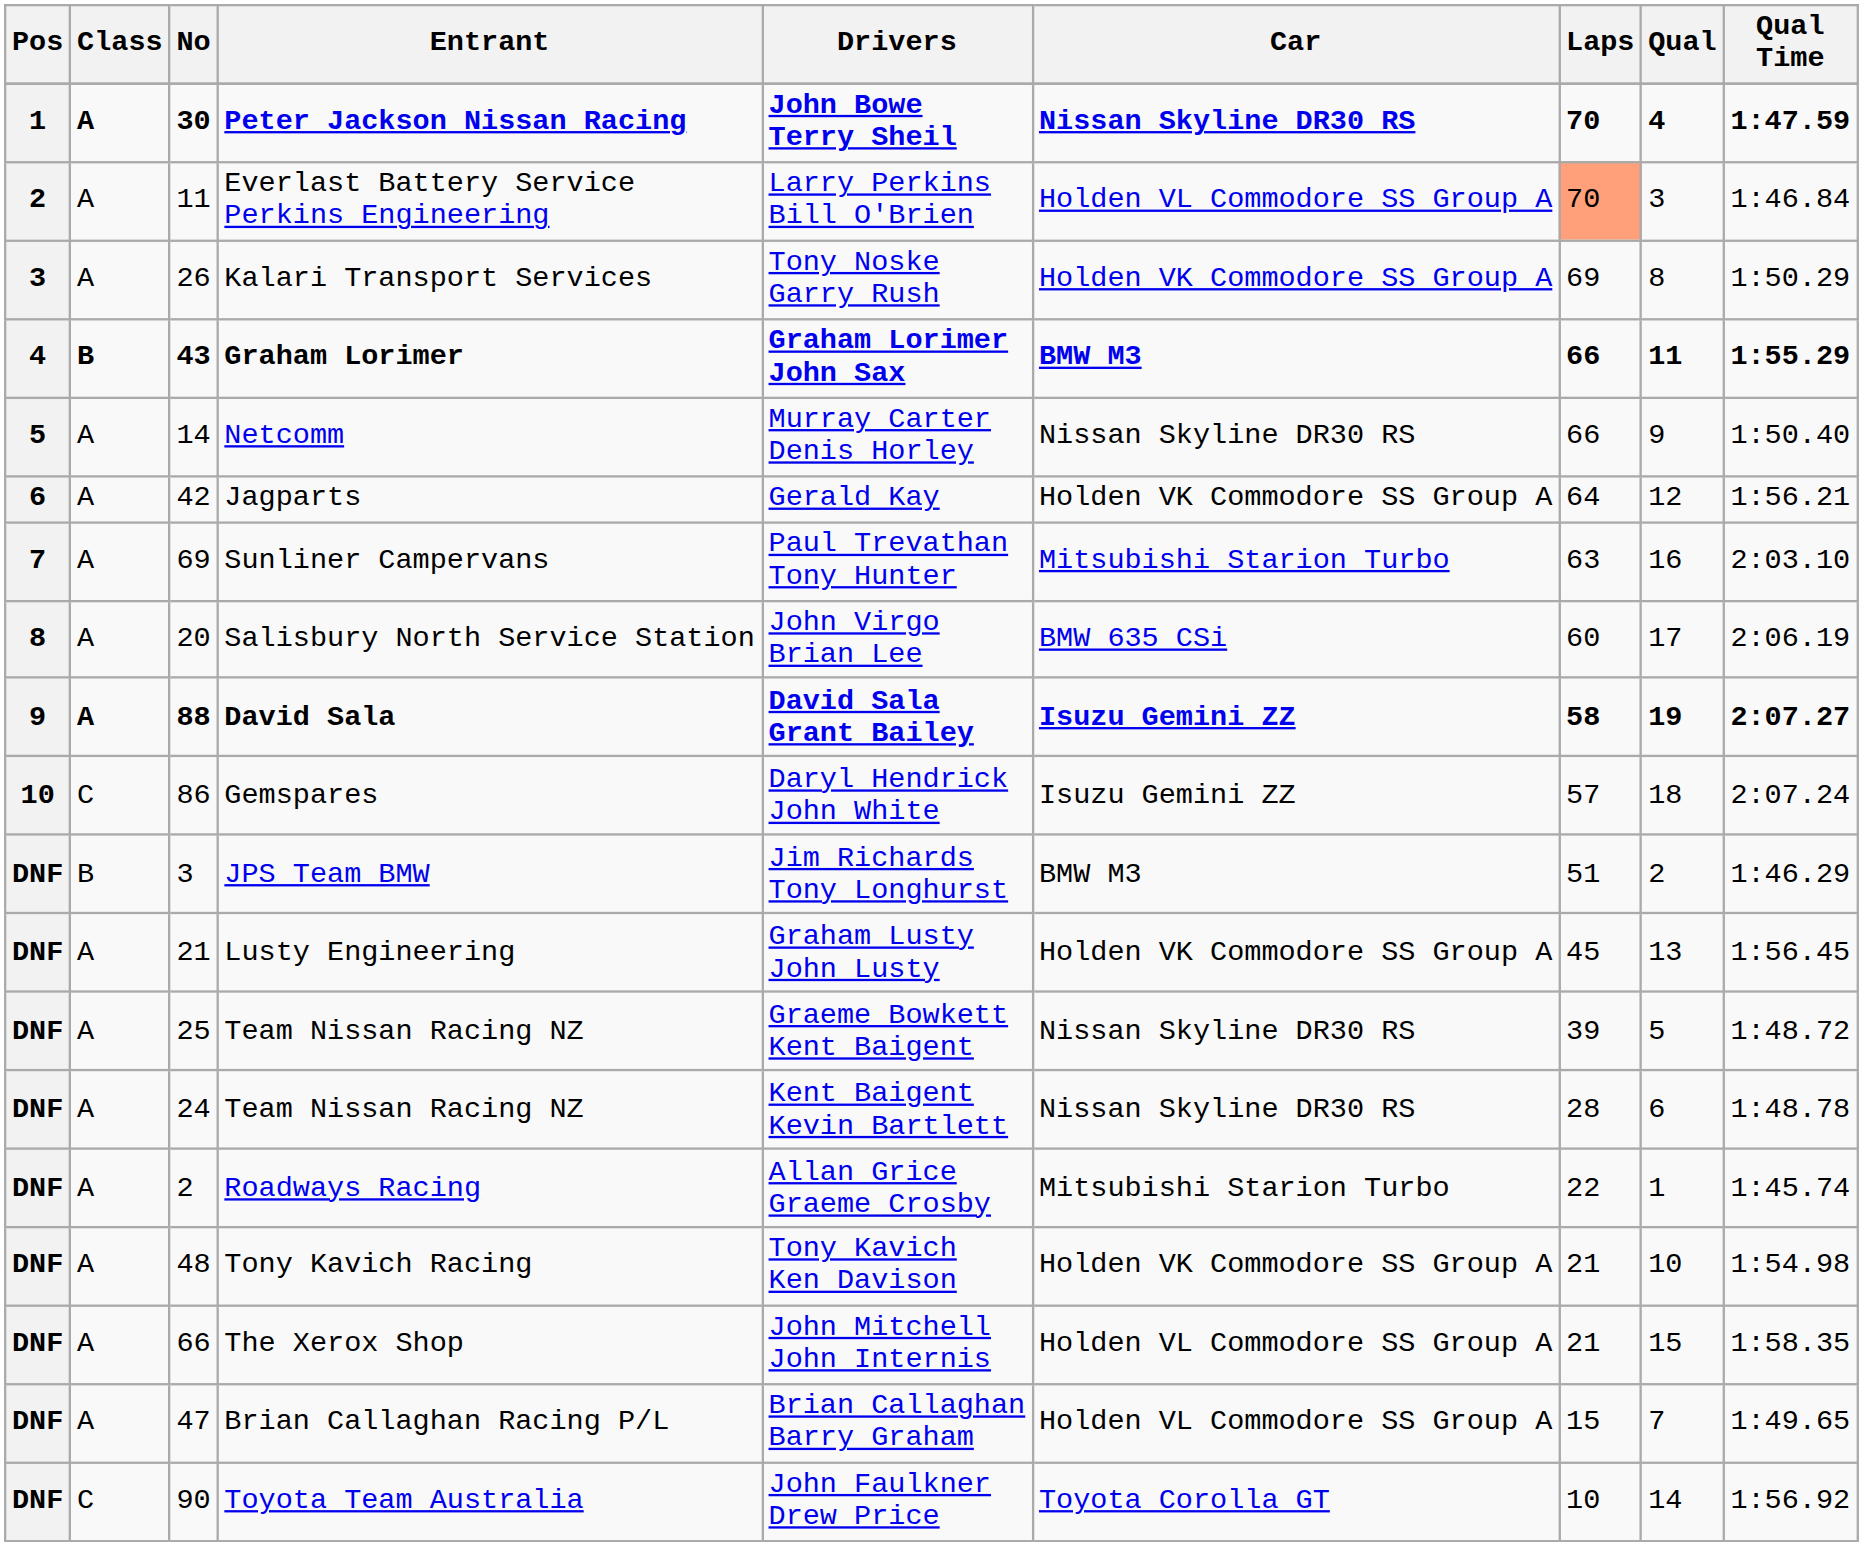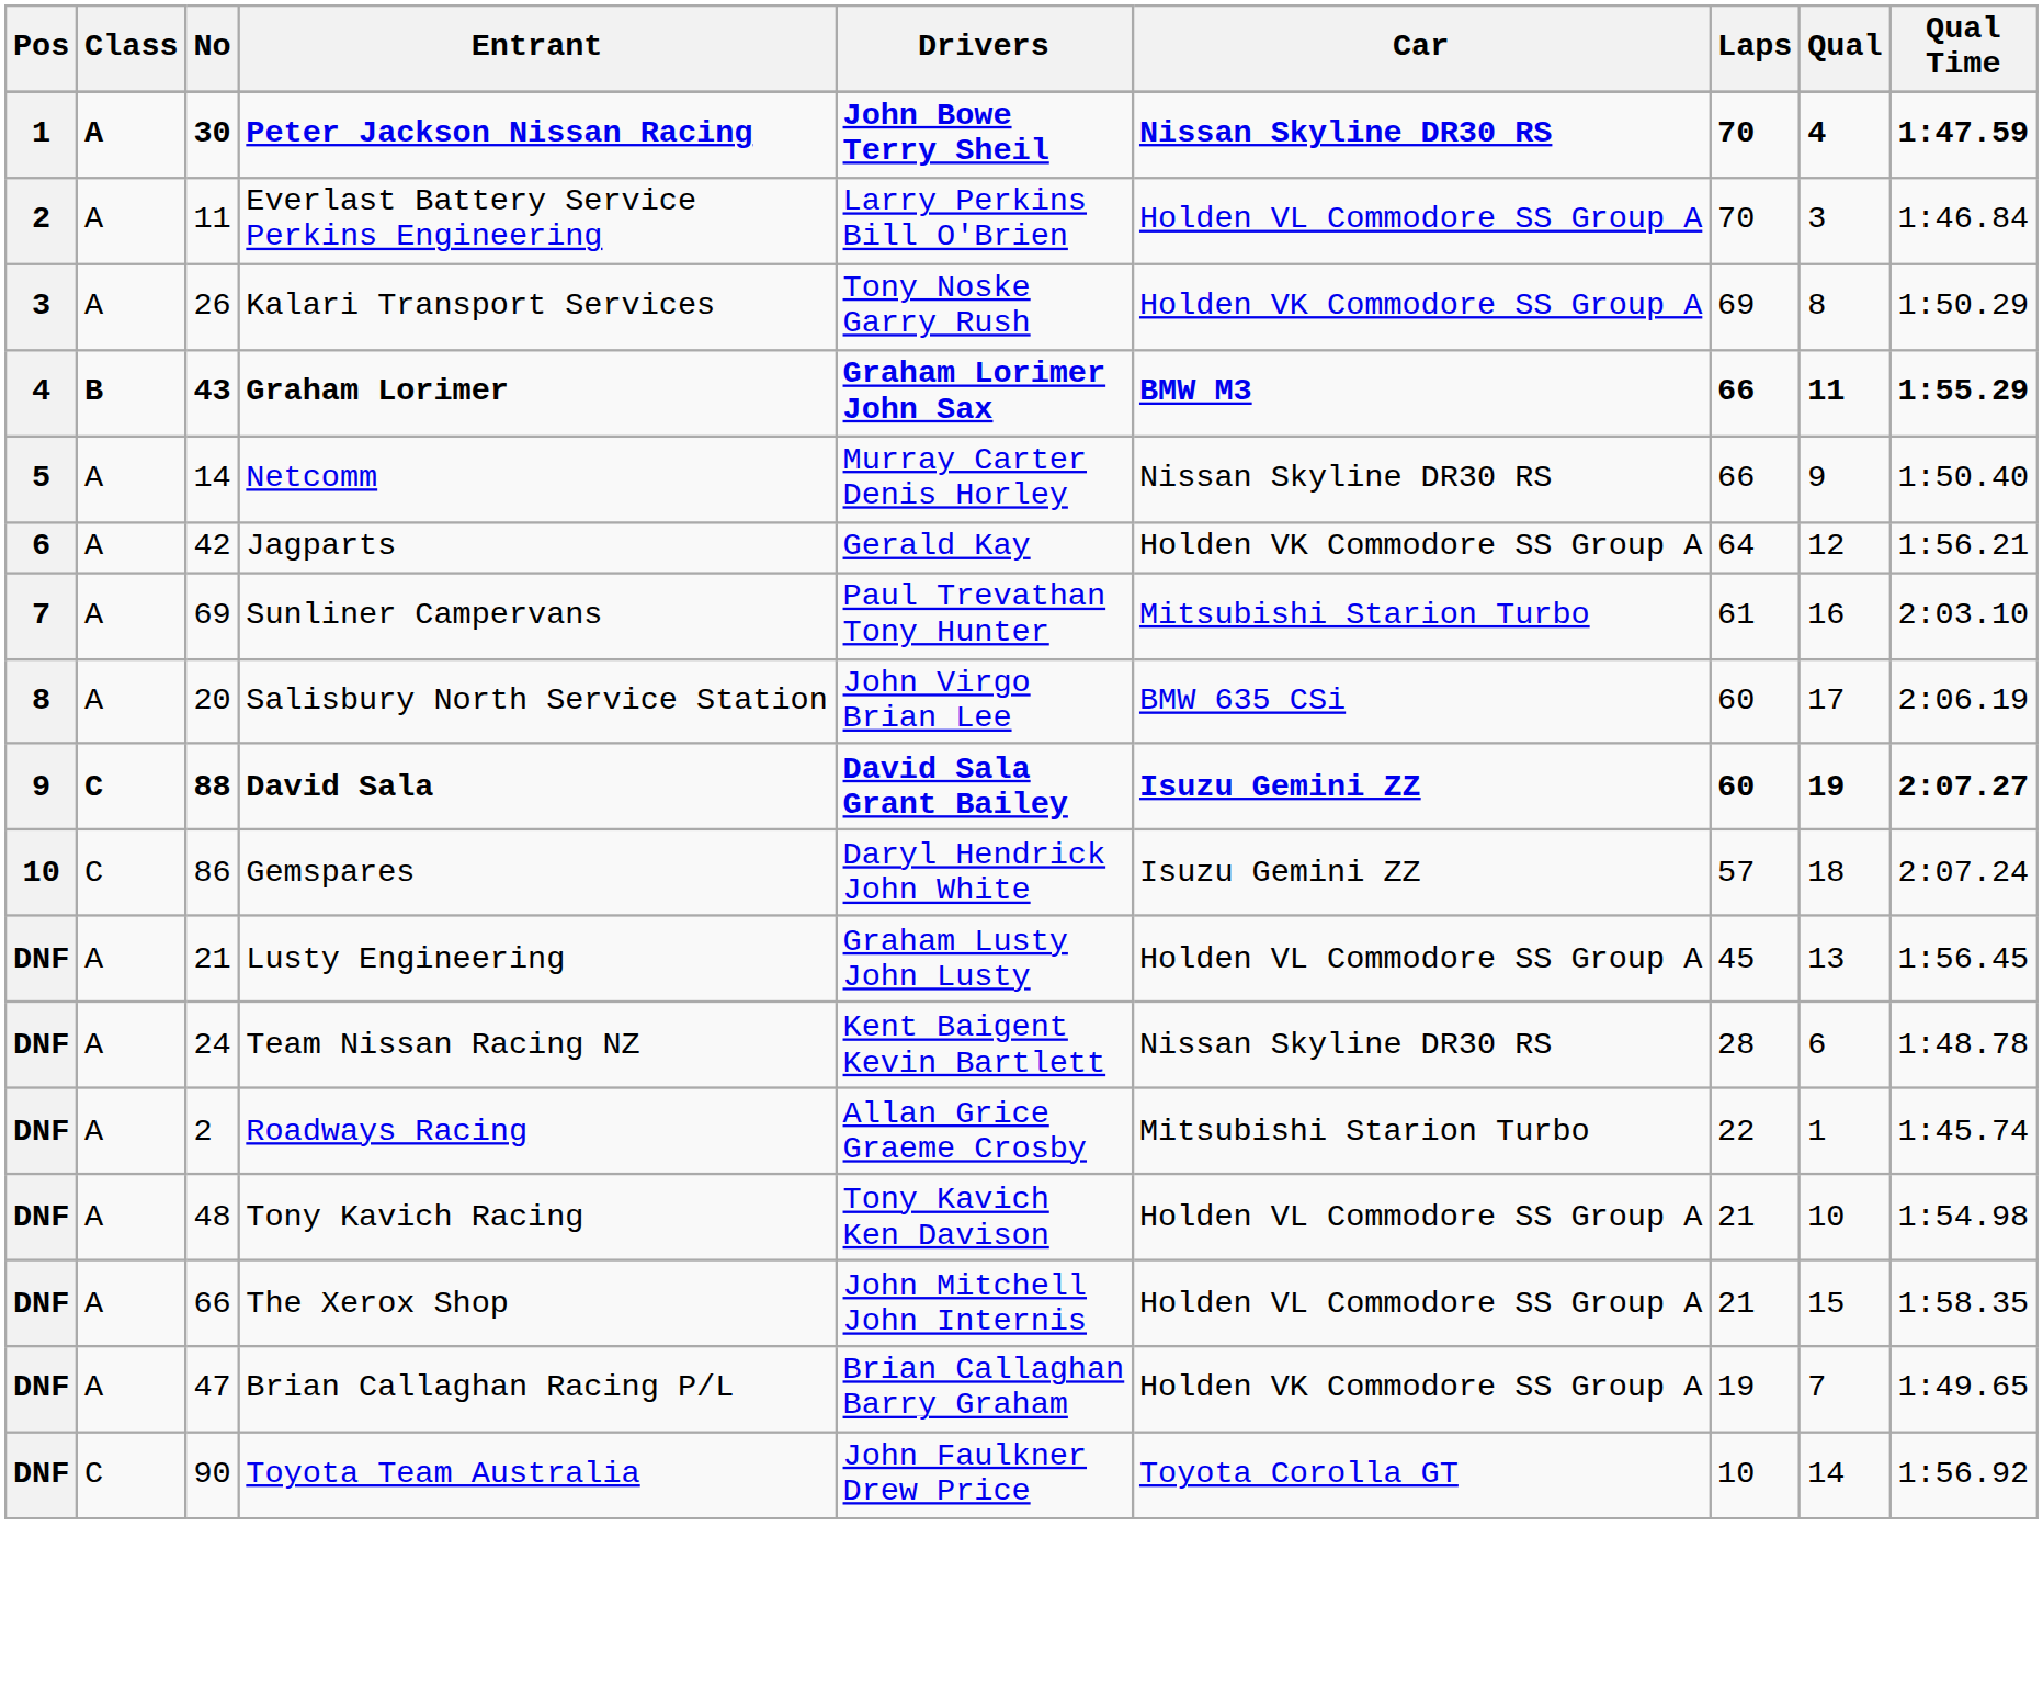Everlast Battery Service Perkins Engineering | Laps: lightsalmon background -> no background
Sunliner Campervans | Laps: 63 -> 61
David Sala | Class: A -> C
David Sala | Laps: 58 -> 60
- row: DNF | B | 3 | JPS Team BMW | Jim Richards Tony Longhurst | BMW M3 | 51 | 2 | 1:46.29
Lusty Engineering | Car: Holden VK Commodore SS Group A -> Holden VL Commodore SS Group A
- row: DNF | A | 25 | Team Nissan Racing NZ | Graeme Bowkett Kent Baigent | Nissan Skyline DR30 RS | 39 | 5 | 1:48.72
Tony Kavich Racing | Car: Holden VK Commodore SS Group A -> Holden VL Commodore SS Group A
Brian Callaghan Racing P/L | Car: Holden VL Commodore SS Group A -> Holden VK Commodore SS Group A
Brian Callaghan Racing P/L | Laps: 15 -> 19
